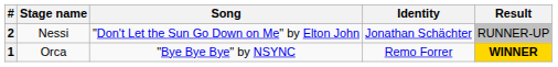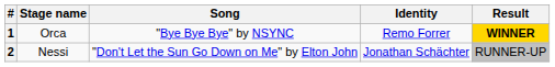rows swapped: 1 <-> 2
